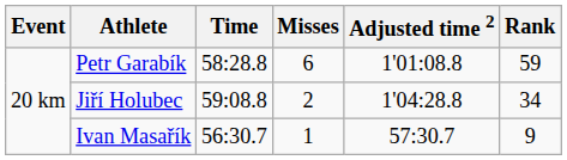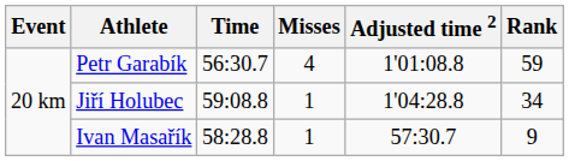Petr Garabík | Time: 58:28.8 -> 56:30.7
Petr Garabík | Misses: 6 -> 4
Jiří Holubec | Misses: 2 -> 1
Ivan Masařík | Time: 56:30.7 -> 58:28.8
